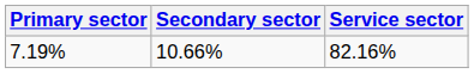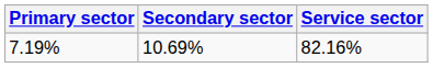7.19% | Secondary sector: 10.66% -> 10.69%
